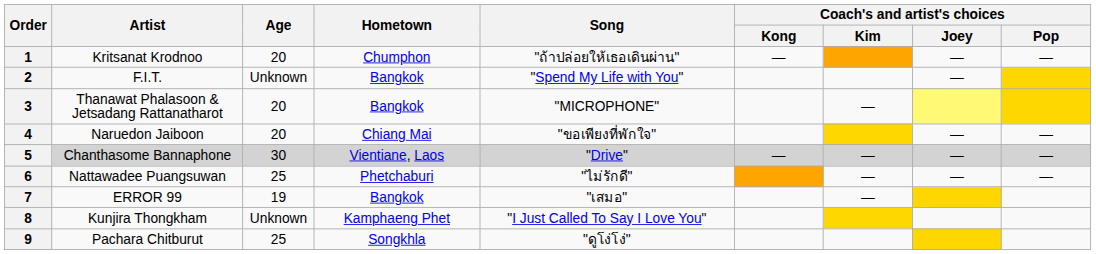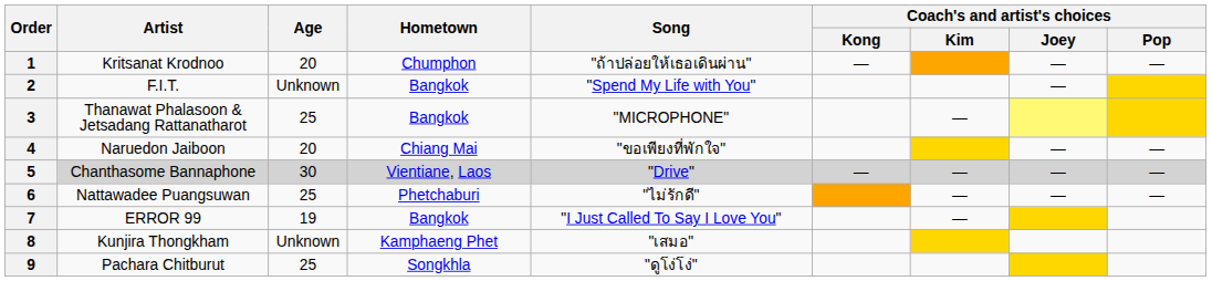3 | Age: 20 -> 25
7 | Song: "เสมอ" -> "I Just Called To Say I Love You"
8 | Song: "I Just Called To Say I Love You" -> "เสมอ"
